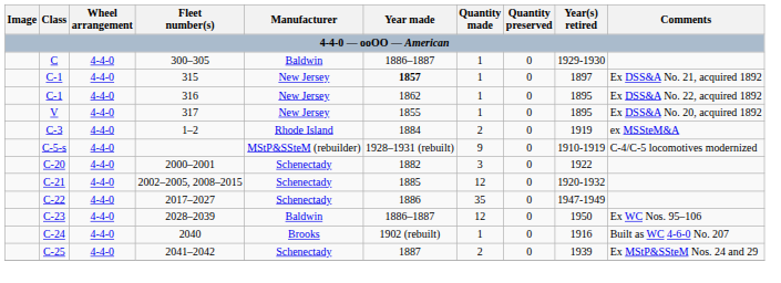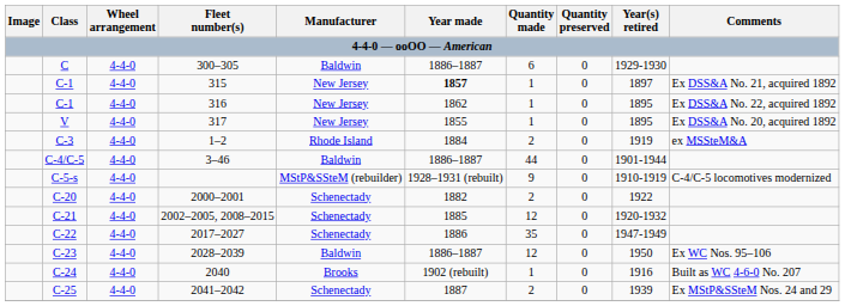300–305 | Quantity made: 1 -> 6
+ row: C-4/C-5 | 4-4-0 | 3–46 | Baldwin | 1886–1887 | 44 | 0 | 1901-1944
2000–2001 | Quantity made: 3 -> 2
